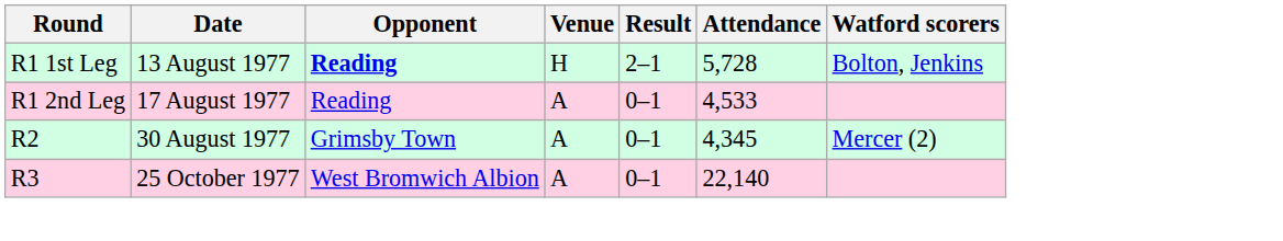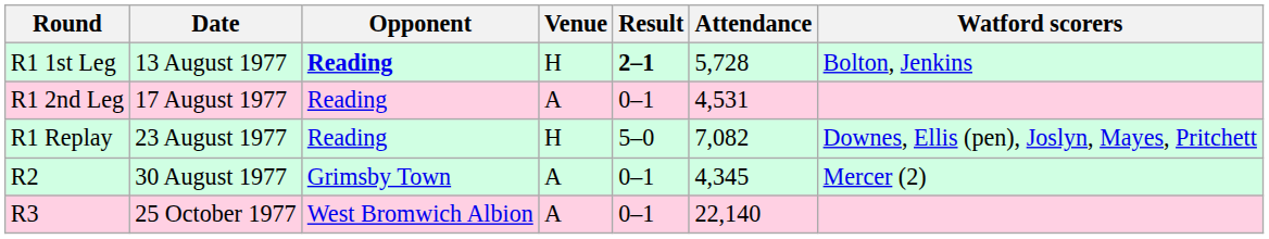R1 1st Leg | Result: normal -> bold
R1 2nd Leg | Attendance: 4,533 -> 4,531
+ row: R1 Replay | 23 August 1977 | Reading | H | 5–0 | 7,082 | Downes, Ellis (pen), Joslyn, Mayes, Pritchett
